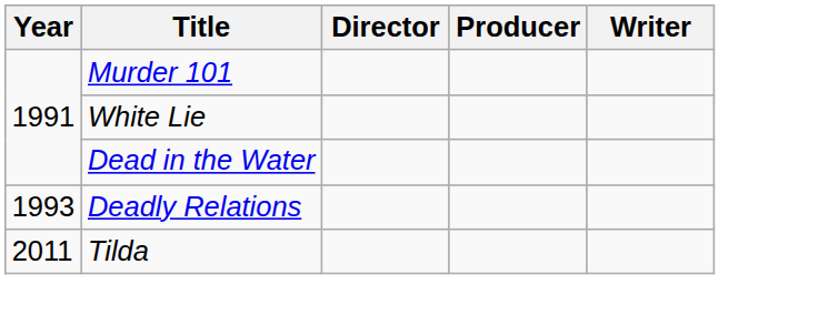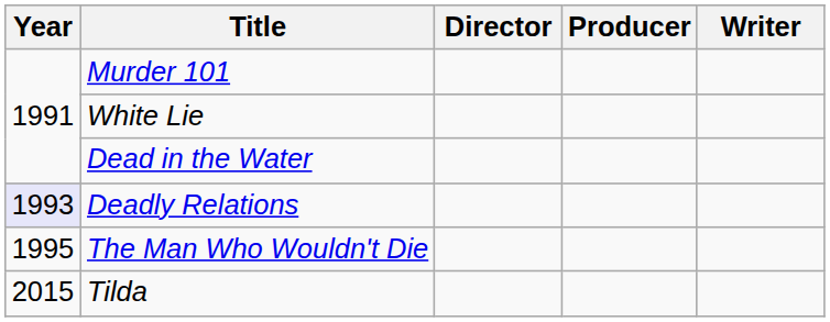Deadly Relations | Year: no background -> lavender background
+ row: 1995 | The Man Who Wouldn't Die
Tilda | Year: 2011 -> 2015
